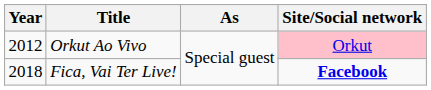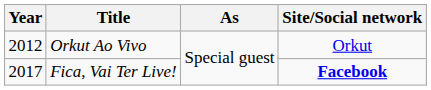Orkut Ao Vivo | Site/Social network: pink background -> no background
Fica, Vai Ter Live! | Year: 2018 -> 2017
